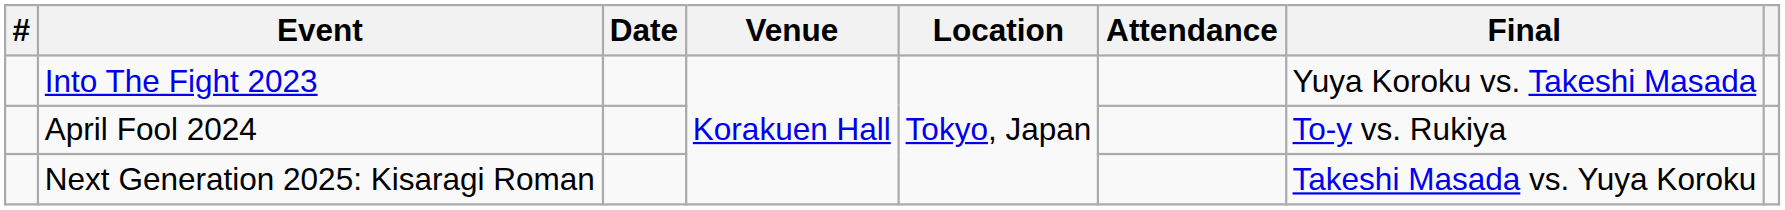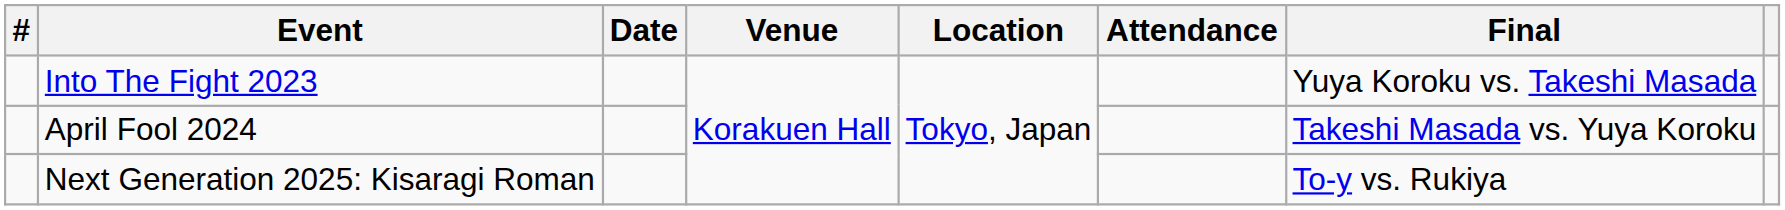April Fool 2024 | Final: To-y vs. Rukiya -> Takeshi Masada vs. Yuya Koroku
Next Generation 2025: Kisaragi Roman | Final: Takeshi Masada vs. Yuya Koroku -> To-y vs. Rukiya
